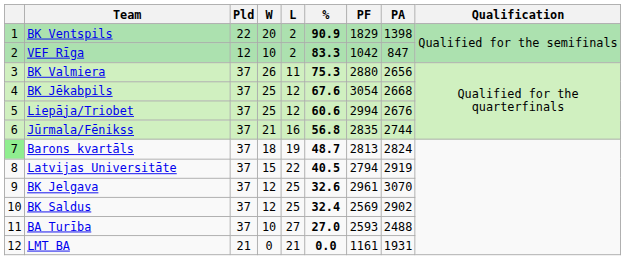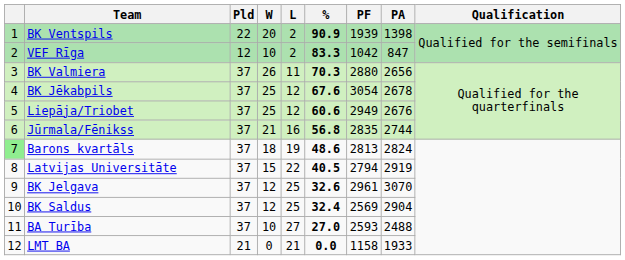BK Ventspils | PF: 1829 -> 1939
BK Valmiera | %: 75.3 -> 70.3
BK Jēkabpils | PA: 2668 -> 2678
Liepāja/Triobet | PF: 2994 -> 2949
Barons kvartāls | %: 48.7 -> 48.6
BK Saldus | PA: 2902 -> 2904
LMT BA | PF: 1161 -> 1158
LMT BA | PA: 1931 -> 1933
